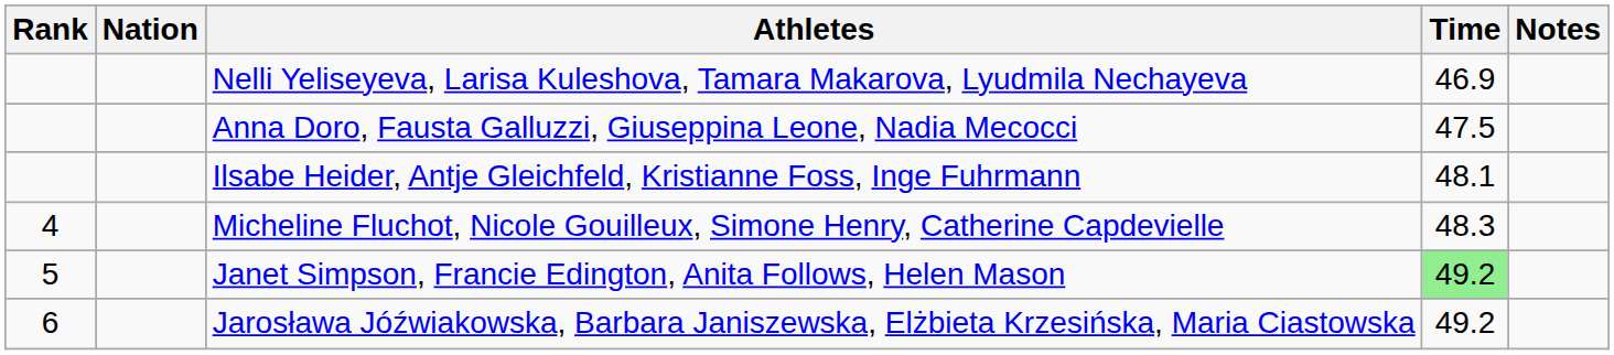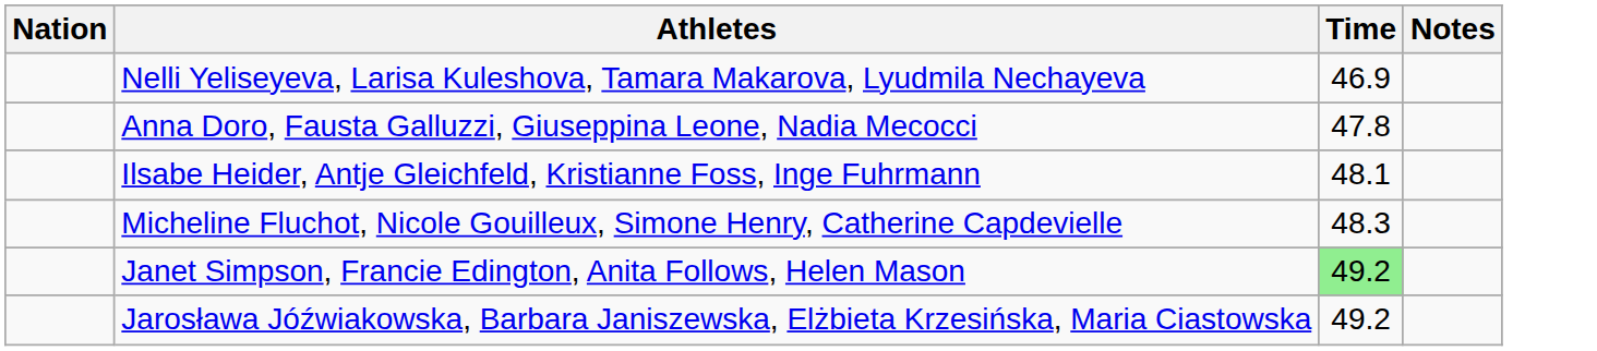- column: Rank | 4 | 5 | 6
Anna Doro, Fausta Galluzzi, Giuseppina Leone, Nadia Mecocci | Time: 47.5 -> 47.8
